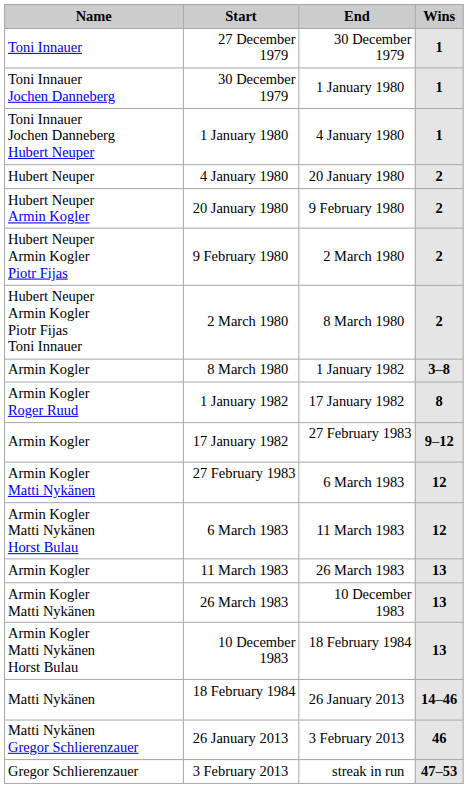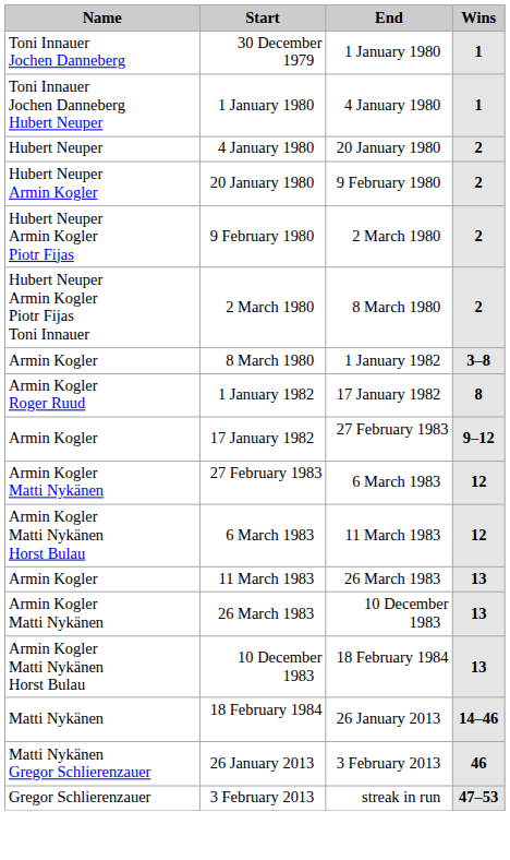- row: Toni Innauer | 27 December 1979 | 30 December 1979 | 1
